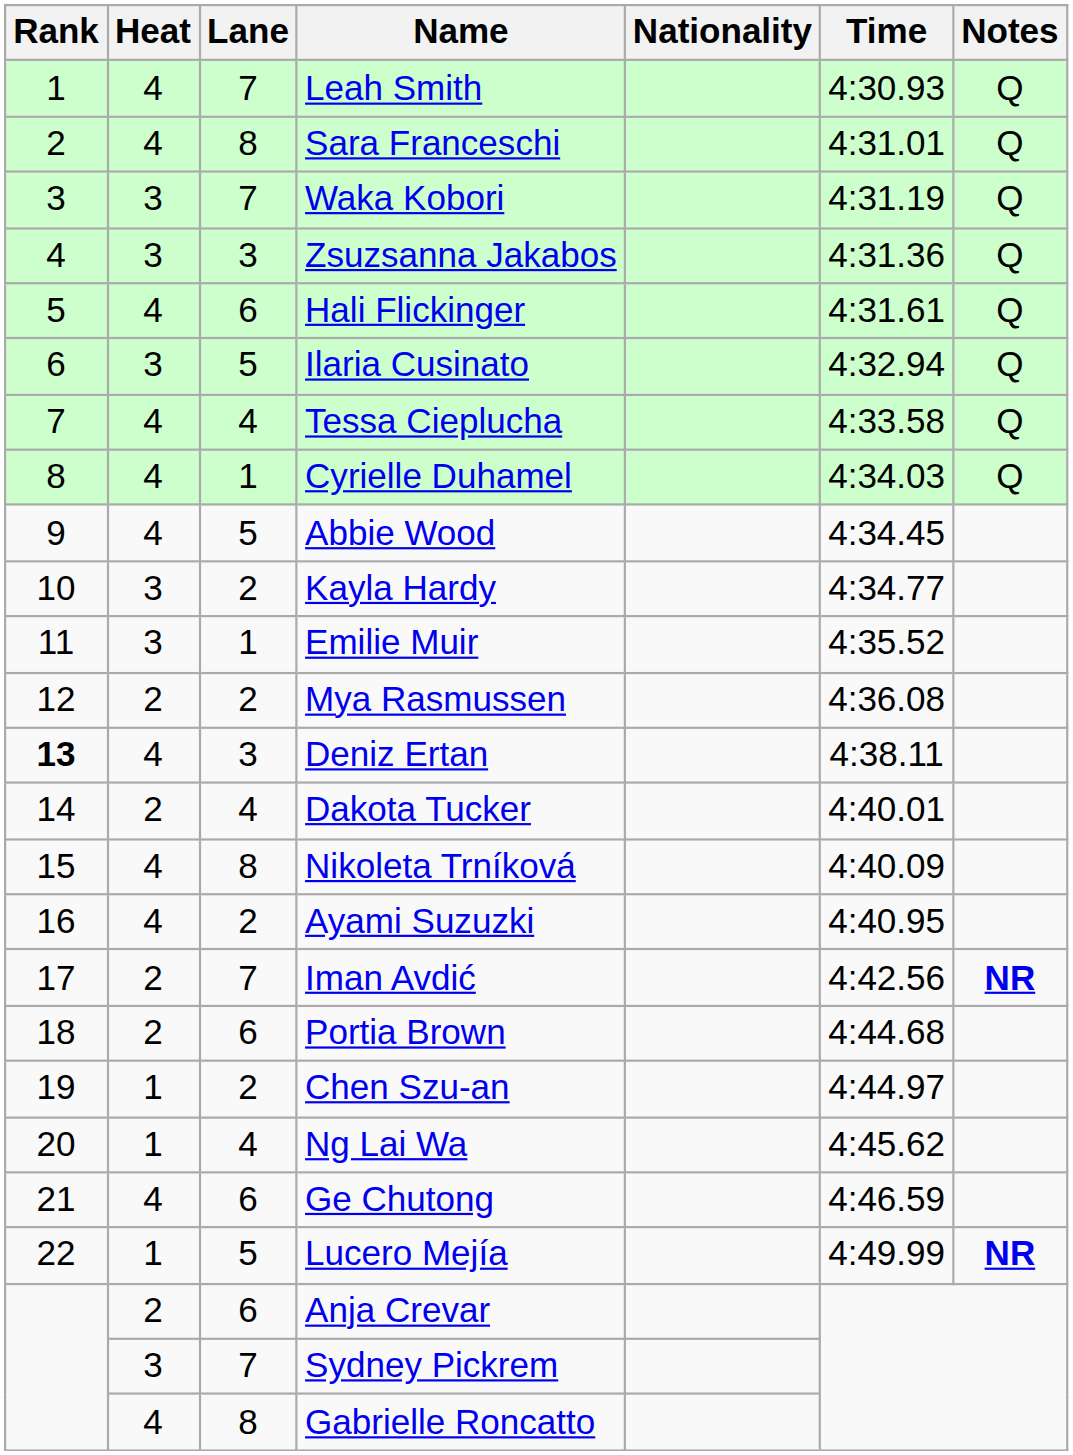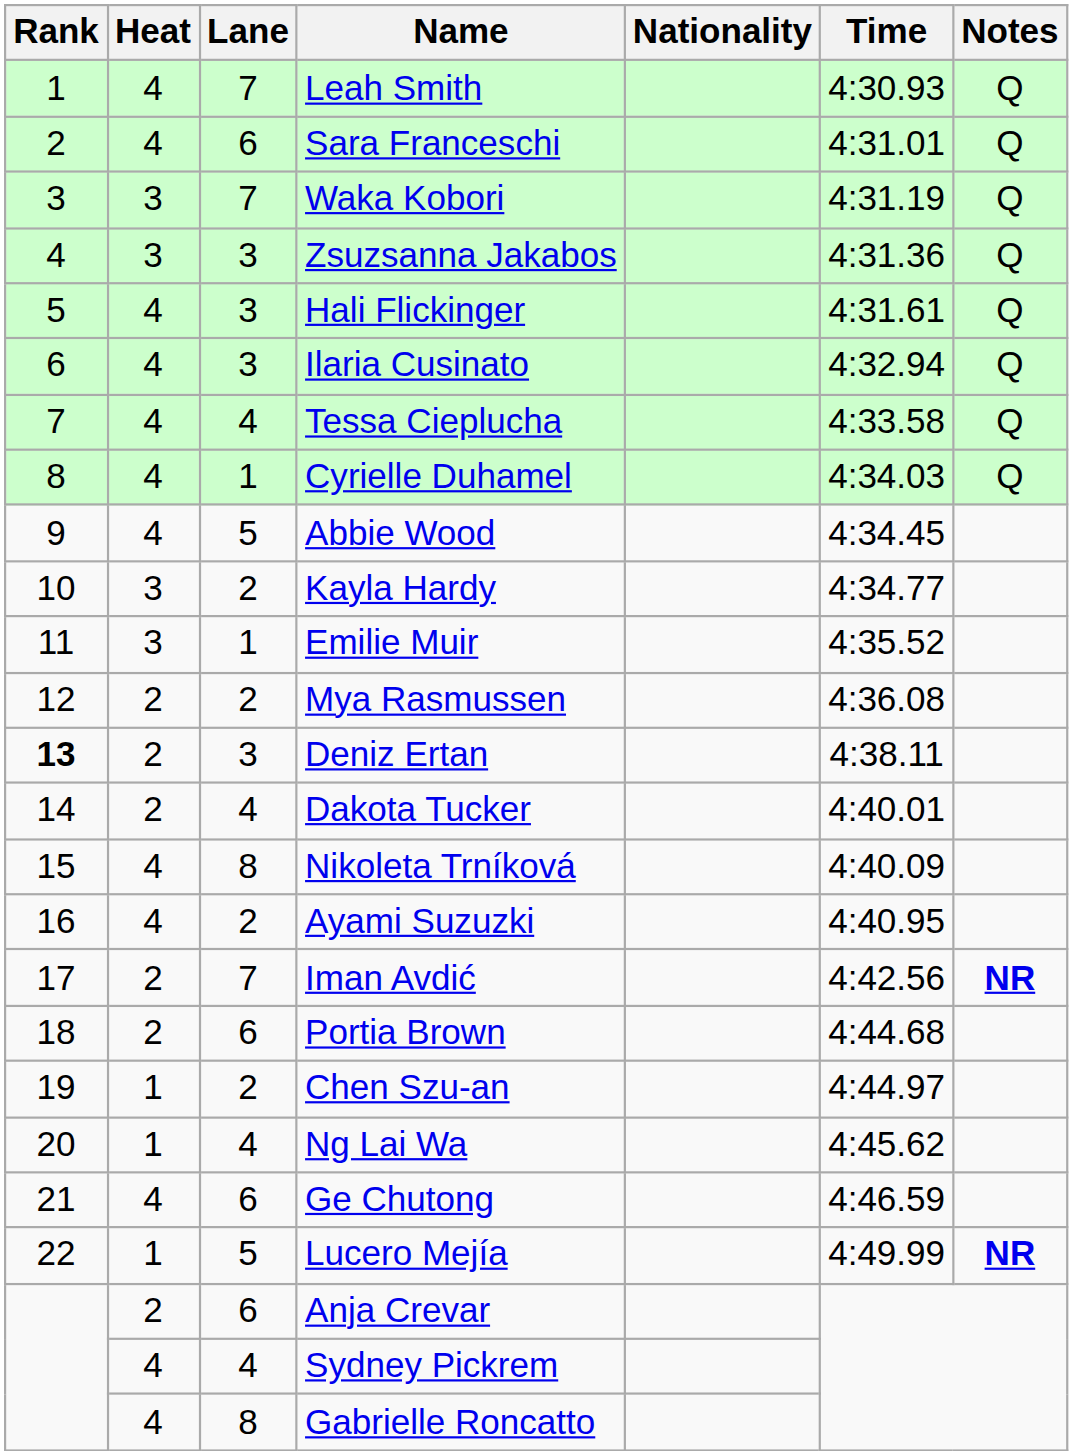Sara Franceschi | Lane: 8 -> 6
Hali Flickinger | Lane: 6 -> 3
Ilaria Cusinato | Heat: 3 -> 4
Ilaria Cusinato | Lane: 5 -> 3
Deniz Ertan | Heat: 4 -> 2
Sydney Pickrem | Heat: 3 -> 4
Sydney Pickrem | Lane: 7 -> 4
